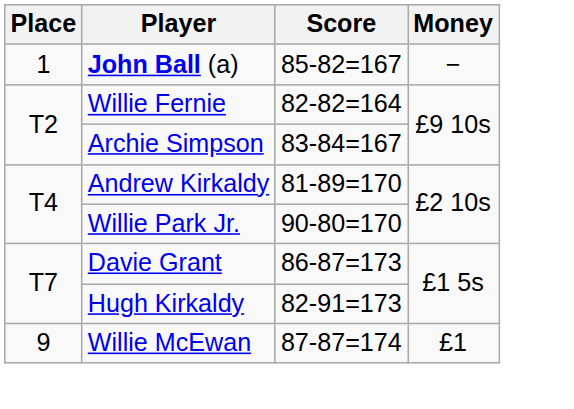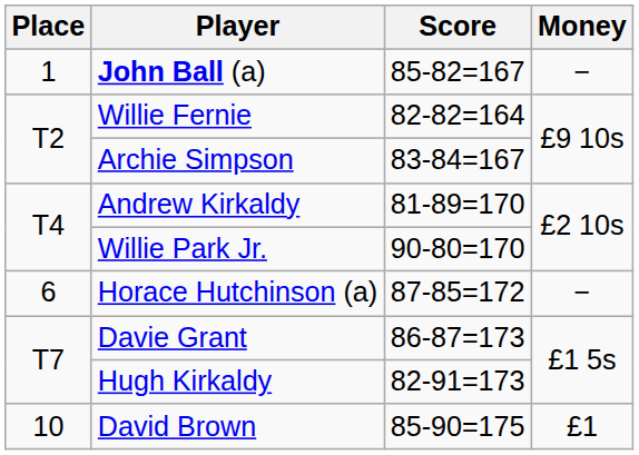+ row: 6 | Horace Hutchinson (a) | 87-85=172 | −
- row: 9 | Willie McEwan | 87-87=174 | £1
+ row: 10 | David Brown | 85-90=175 | £1
